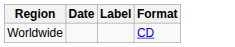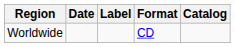+ column: Catalog
